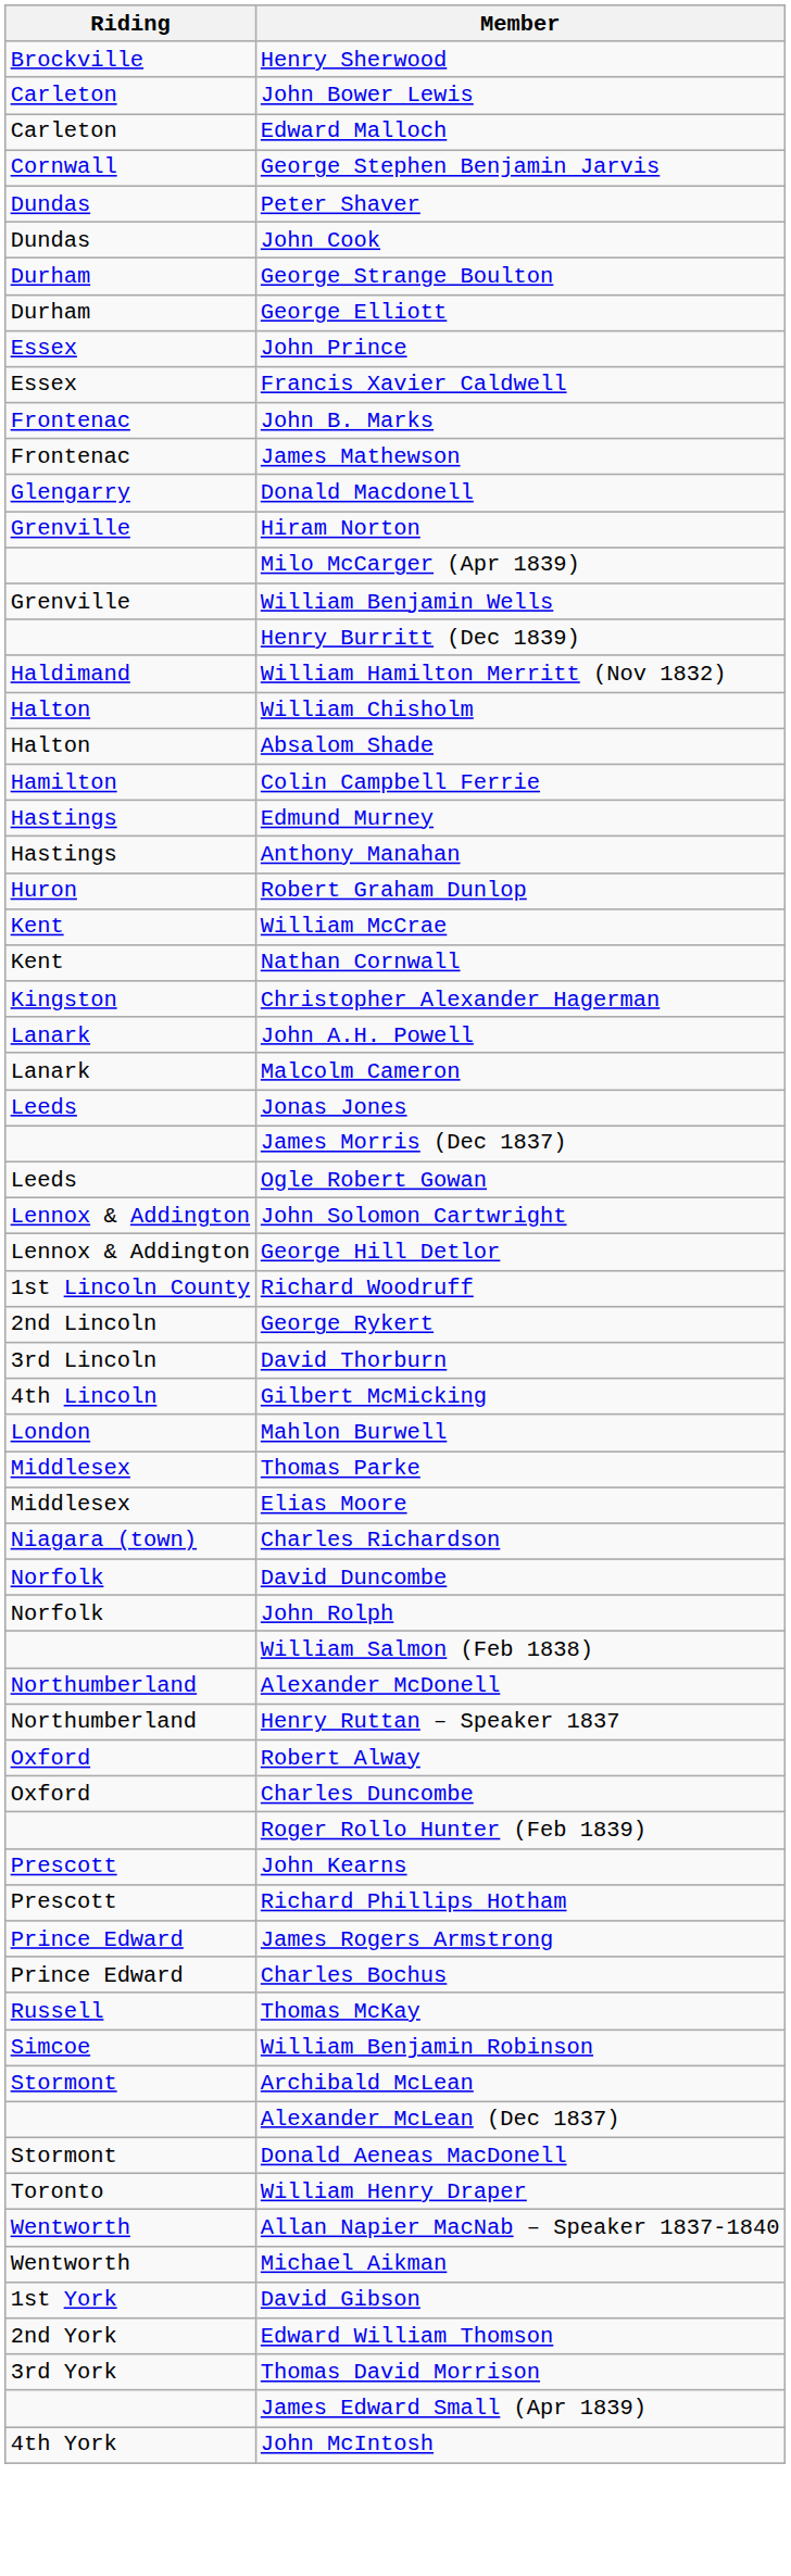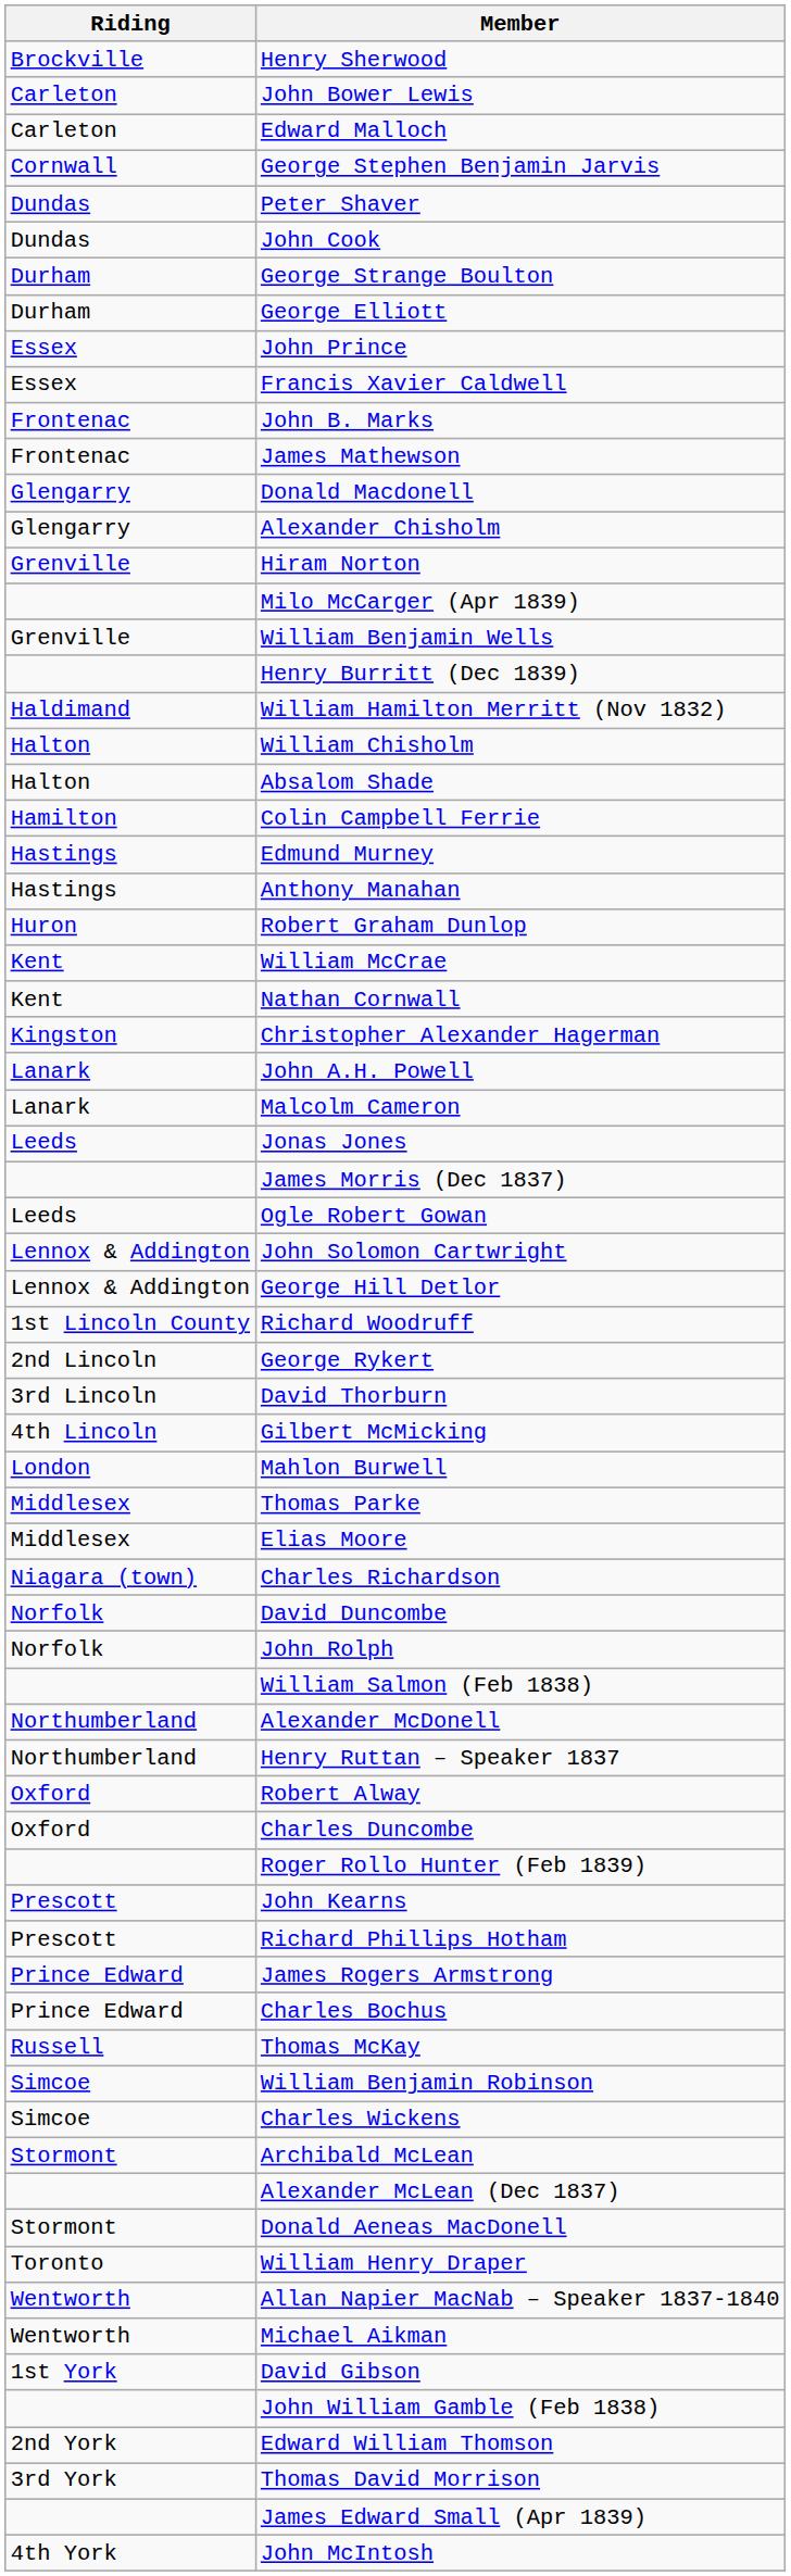+ row: Glengarry | Alexander Chisholm
+ row: Simcoe | Charles Wickens
+ row: John William Gamble (Feb 1838)
